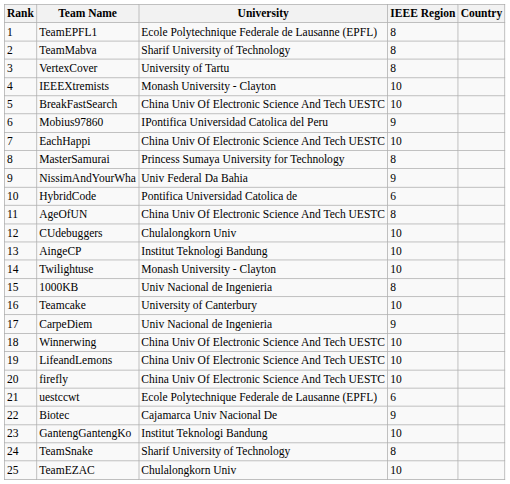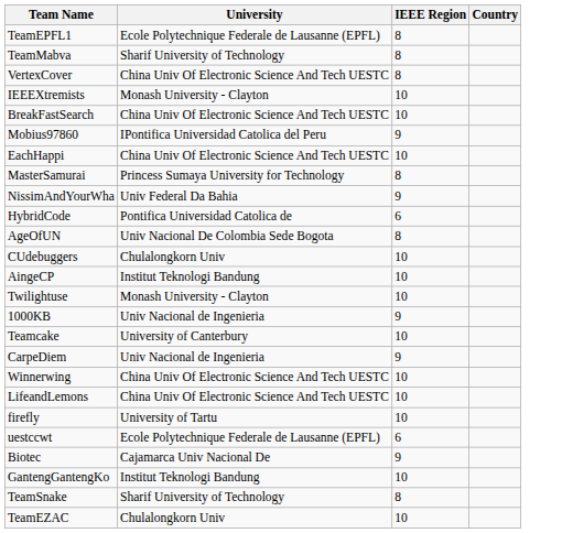- column: Rank | 1 | 2 | 3 | 4 | 5 | 6 | 7 | 8 | 9 | 10 | 11 | 12 | 13 | 14 | 15 | 16 | 17 | 18 | 19 | 20 | 21 | 22 | 23 | 24 | 25
VertexCover | University: University of Tartu -> China Univ Of Electronic Science And Tech UESTC
AgeOfUN | University: China Univ Of Electronic Science And Tech UESTC -> Univ Nacional De Colombia Sede Bogota
1000KB | IEEE Region: 8 -> 9
firefly | University: China Univ Of Electronic Science And Tech UESTC -> University of Tartu
